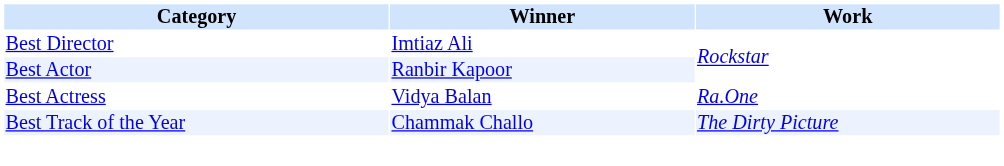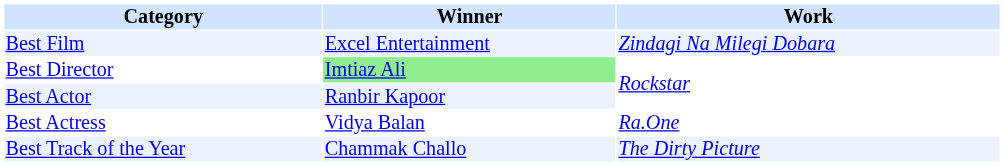+ row: Best Film | Excel Entertainment | Zindagi Na Milegi Dobara
Best Director | Winner: no background -> lightgreen background
